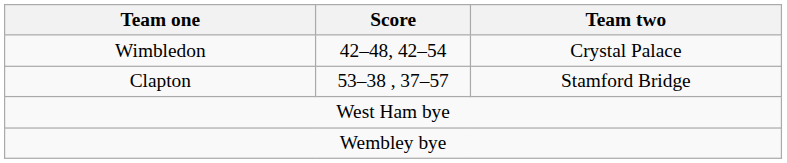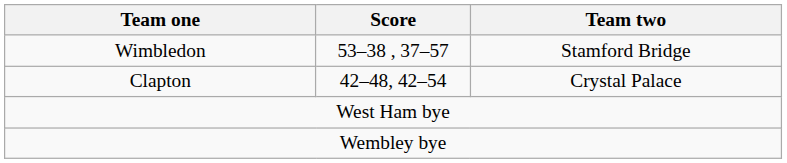Wimbledon | Score: 42–48, 42–54 -> 53–38 , 37–57
Wimbledon | Team two: Crystal Palace -> Stamford Bridge
Clapton | Score: 53–38 , 37–57 -> 42–48, 42–54
Clapton | Team two: Stamford Bridge -> Crystal Palace
